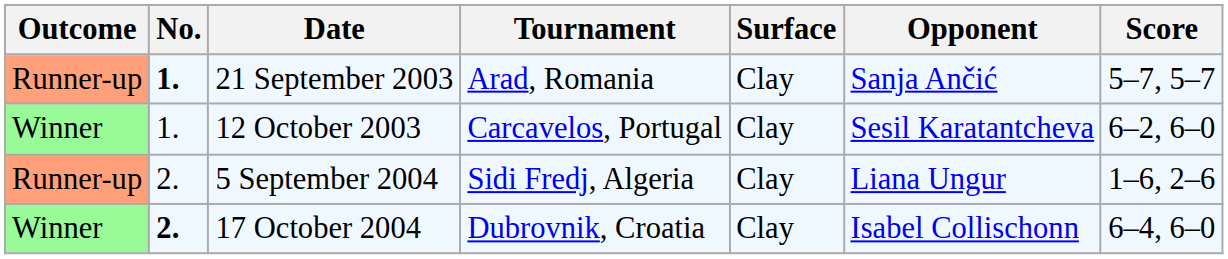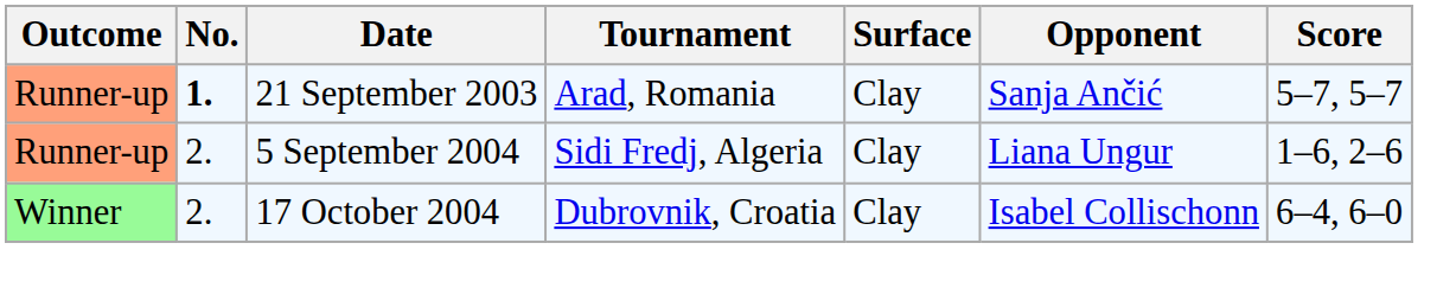- row: Winner | 1. | 12 October 2003 | Carcavelos, Portugal | Clay | Sesil Karatantcheva | 6–2, 6–0
17 October 2004 | No.: bold -> normal
